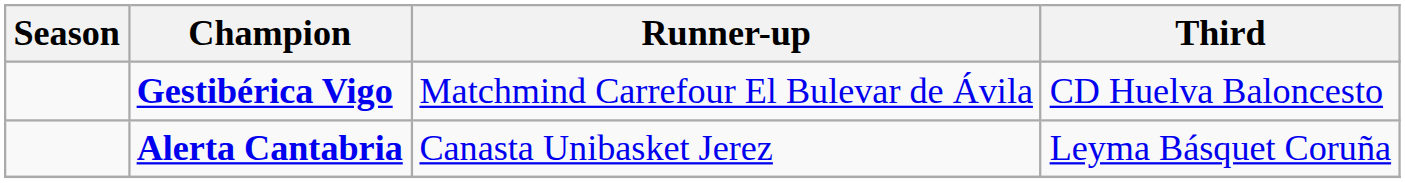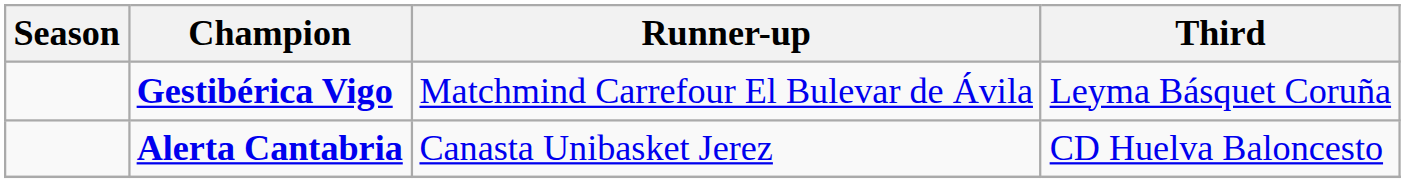Gestibérica Vigo | Third: CD Huelva Baloncesto -> Leyma Básquet Coruña
Alerta Cantabria | Third: Leyma Básquet Coruña -> CD Huelva Baloncesto
